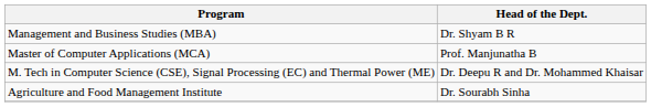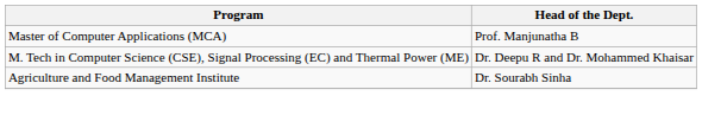- row: Management and Business Studies (MBA) | Dr. Shyam B R
